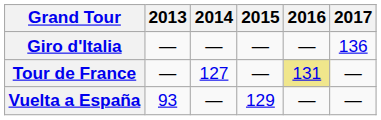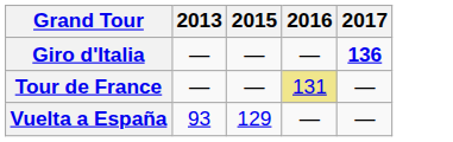- column: 2014 | — | 127 | —
Giro d'Italia | 2017: normal -> bold
